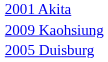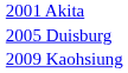rows swapped: 2005 Duisburg <-> 2009 Kaohsiung
